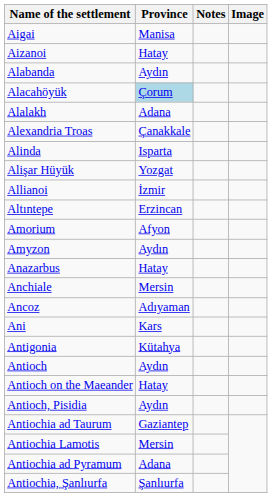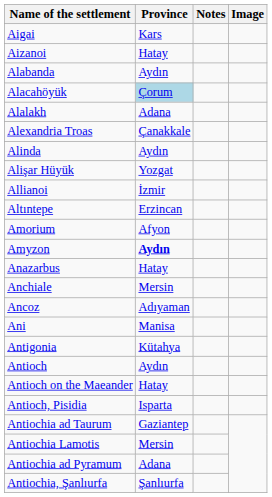Aigai | Province: Manisa -> Kars
Alinda | Province: Isparta -> Aydın
Amyzon | Province: normal -> bold
Ani | Province: Kars -> Manisa
Antioch, Pisidia | Province: Aydın -> Isparta
